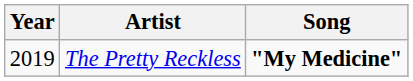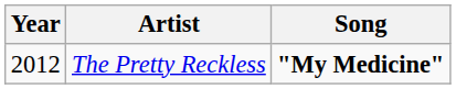The Pretty Reckless | Year: 2019 -> 2012
